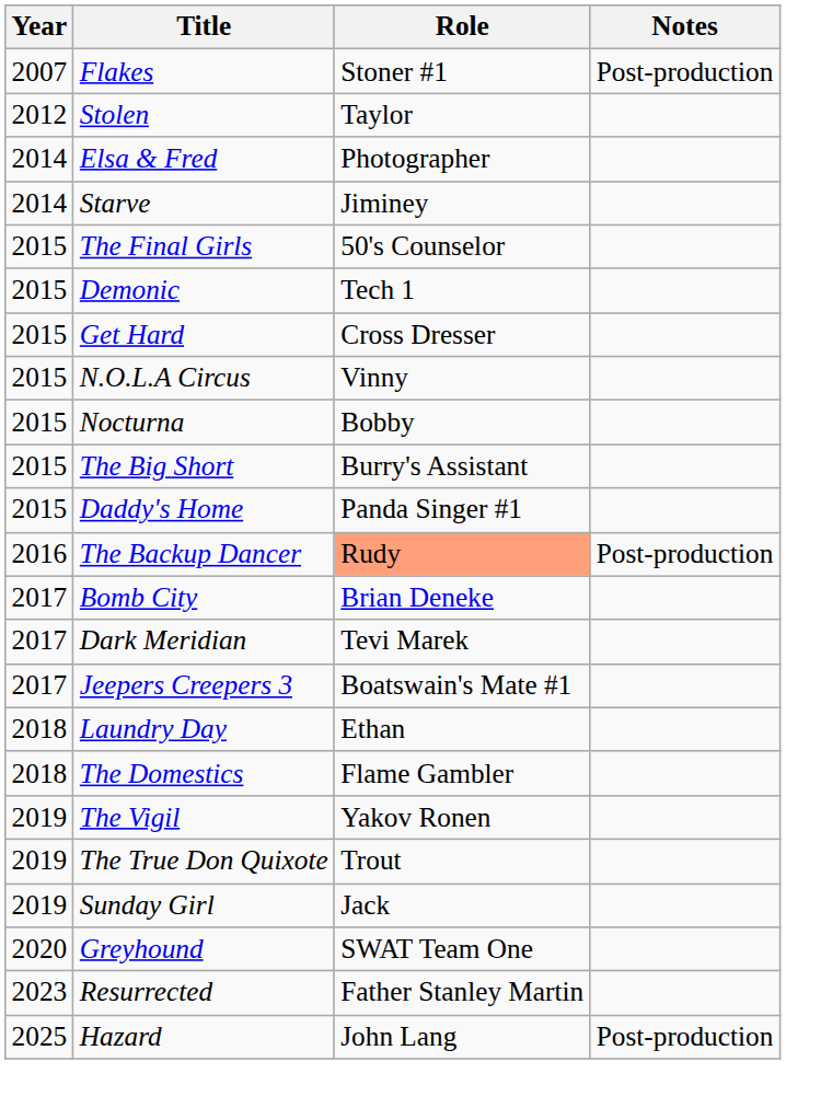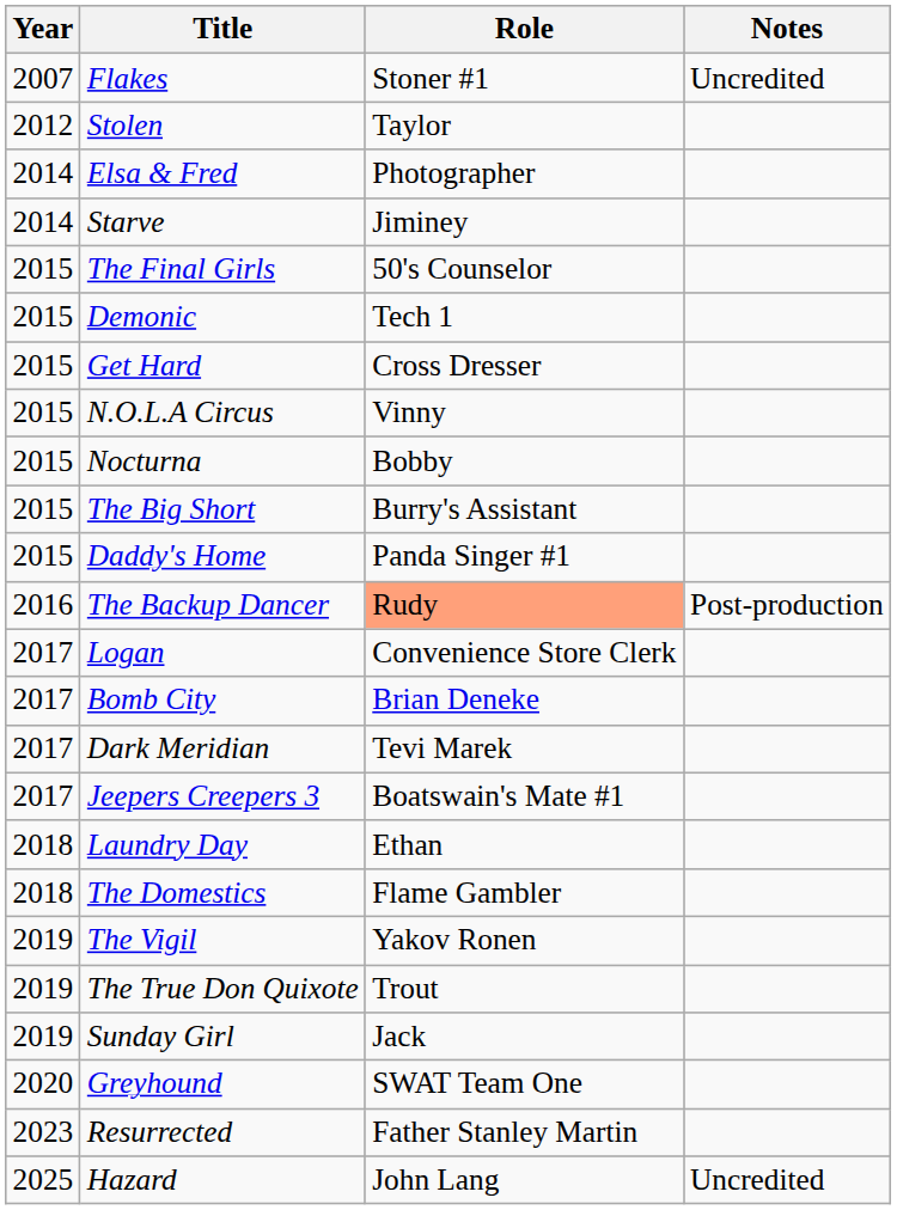Flakes | Notes: Post-production -> Uncredited
+ row: 2017 | Logan | Convenience Store Clerk
Hazard | Notes: Post-production -> Uncredited
